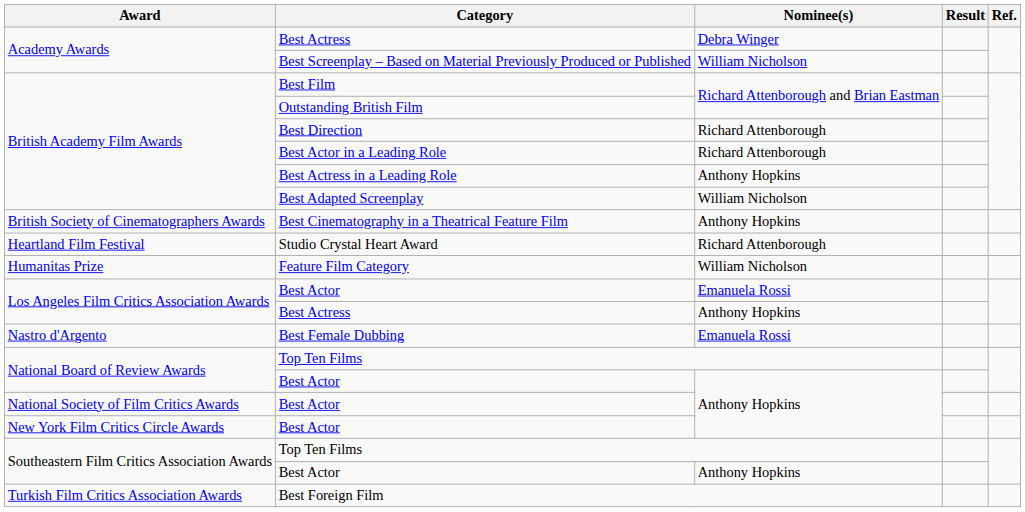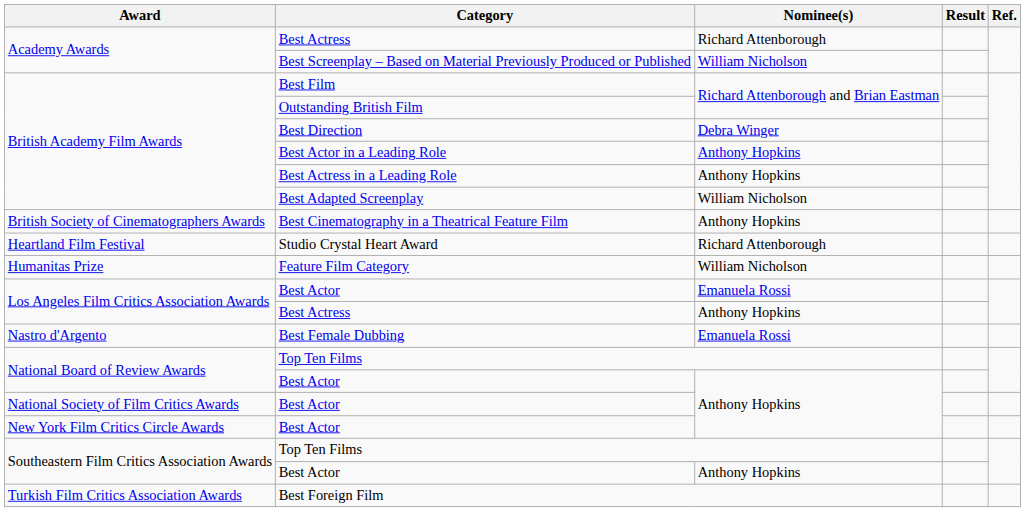Academy Awards / Best Actress | Nominee(s): Debra Winger -> Richard Attenborough
Best Direction | Nominee(s): Richard Attenborough -> Debra Winger
Best Actor in a Leading Role | Nominee(s): Richard Attenborough -> Anthony Hopkins
